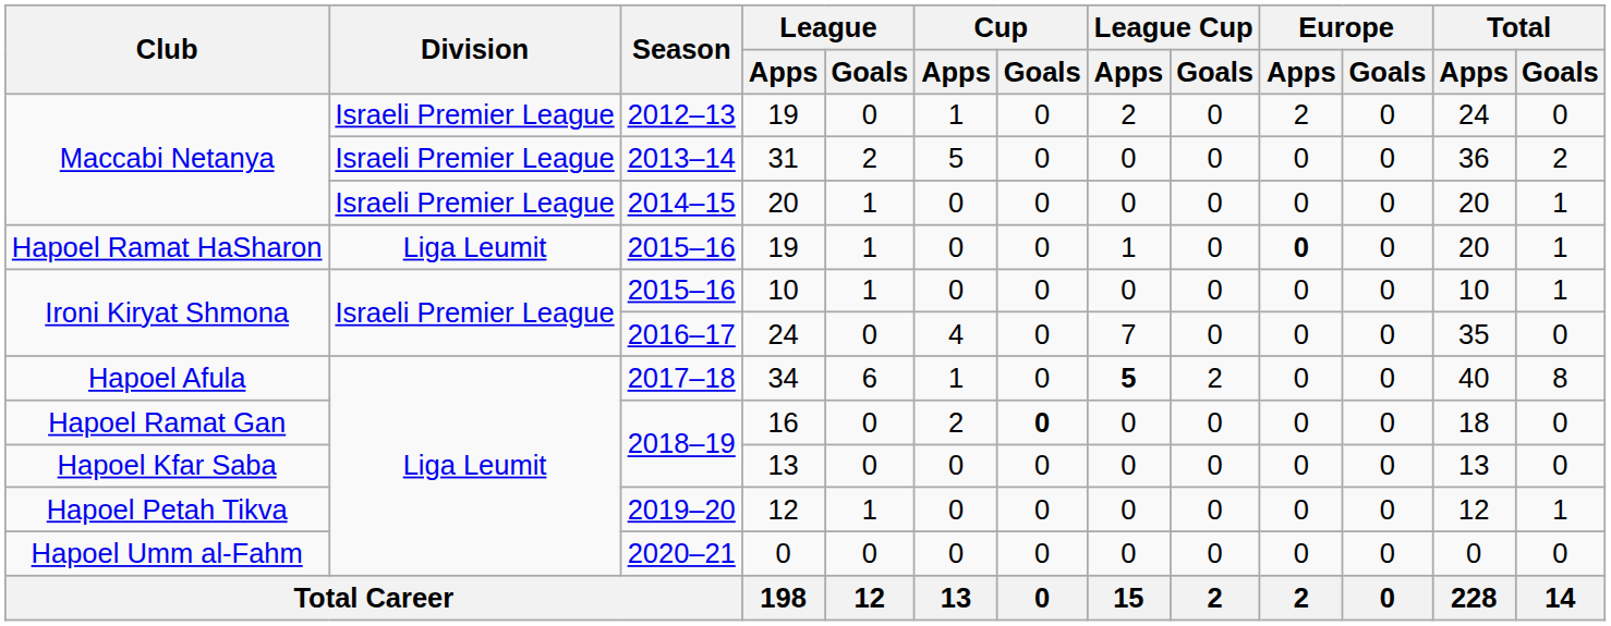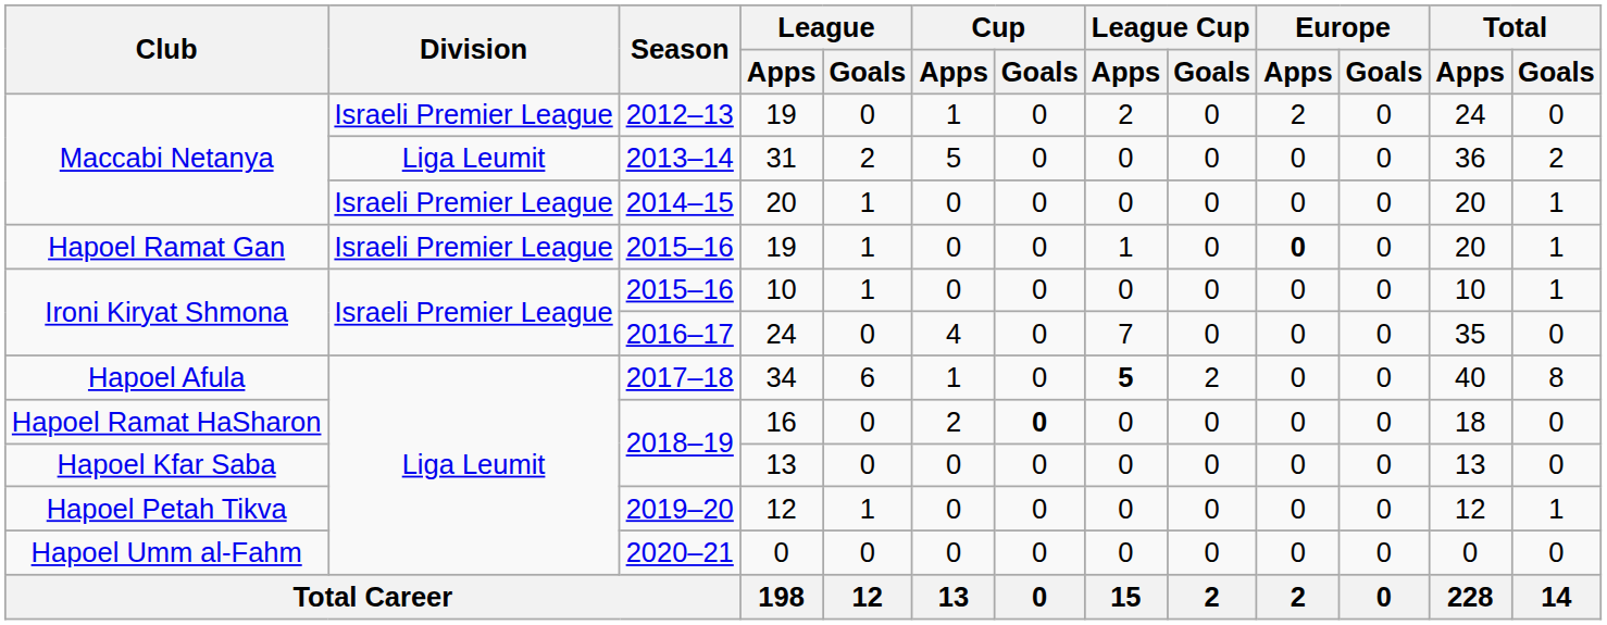31 | Division: Israeli Premier League -> Liga Leumit
2015–16 / 19 | Club: Hapoel Ramat HaSharon -> Hapoel Ramat Gan
2015–16 / 19 | Division: Liga Leumit -> Israeli Premier League
16 | Club: Hapoel Ramat Gan -> Hapoel Ramat HaSharon
